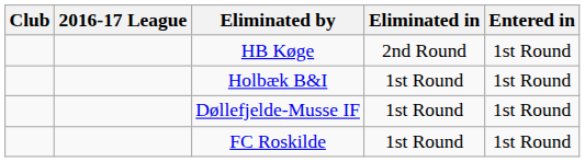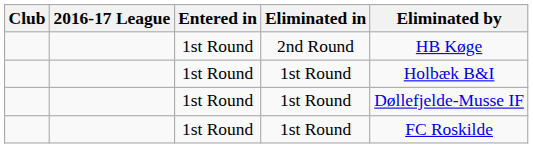columns swapped: Entered in <-> Eliminated by
